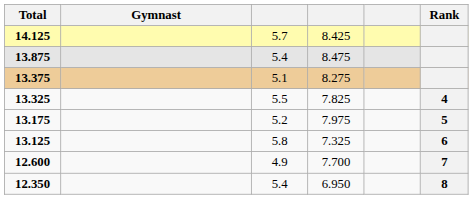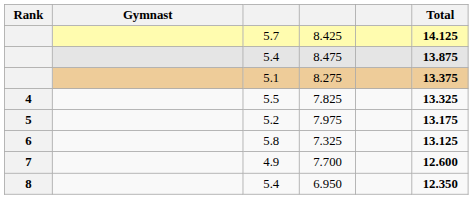columns swapped: Rank <-> Total
